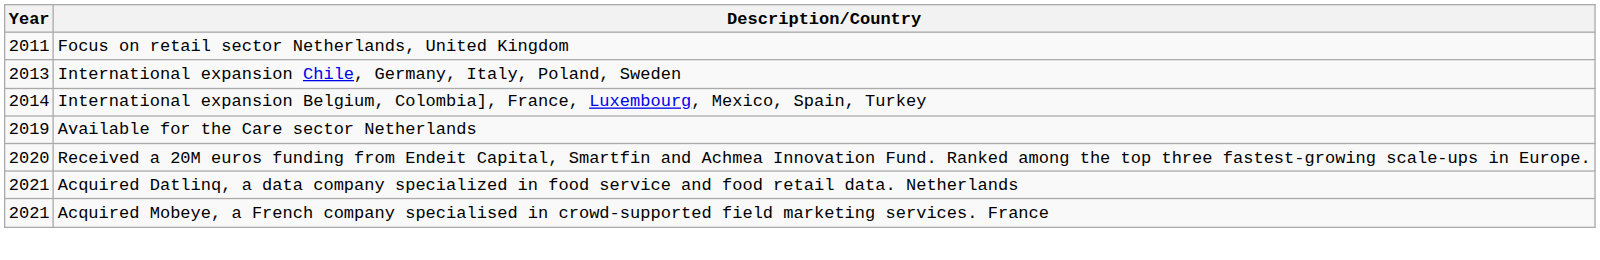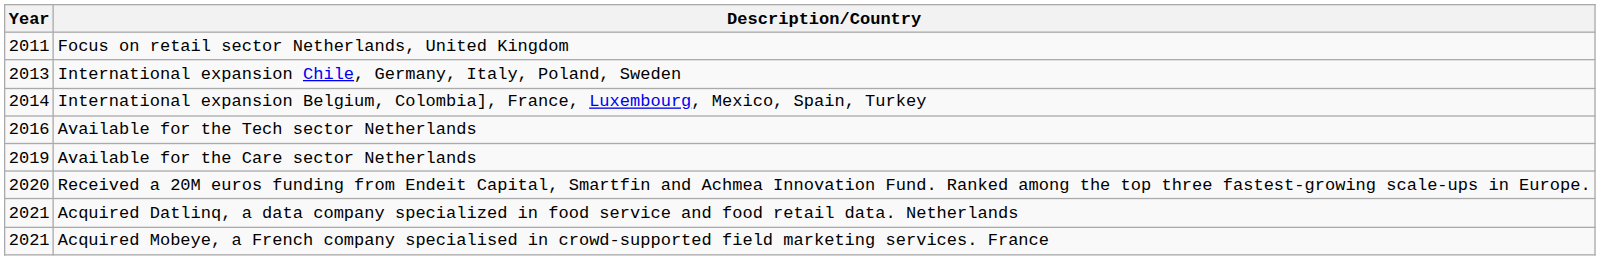+ row: 2016 | Available for the Tech sector Netherlands
